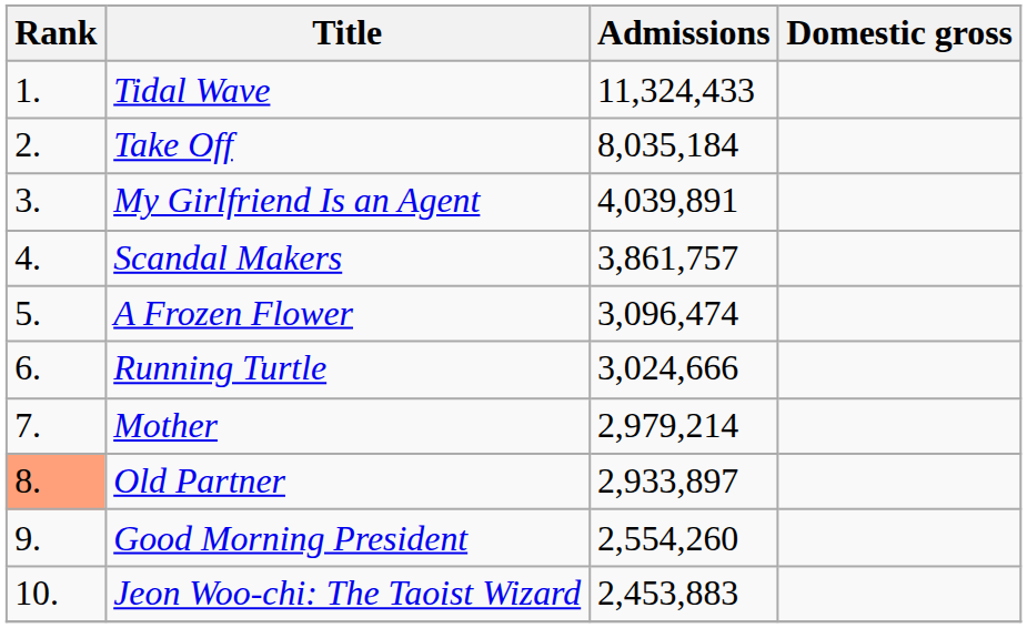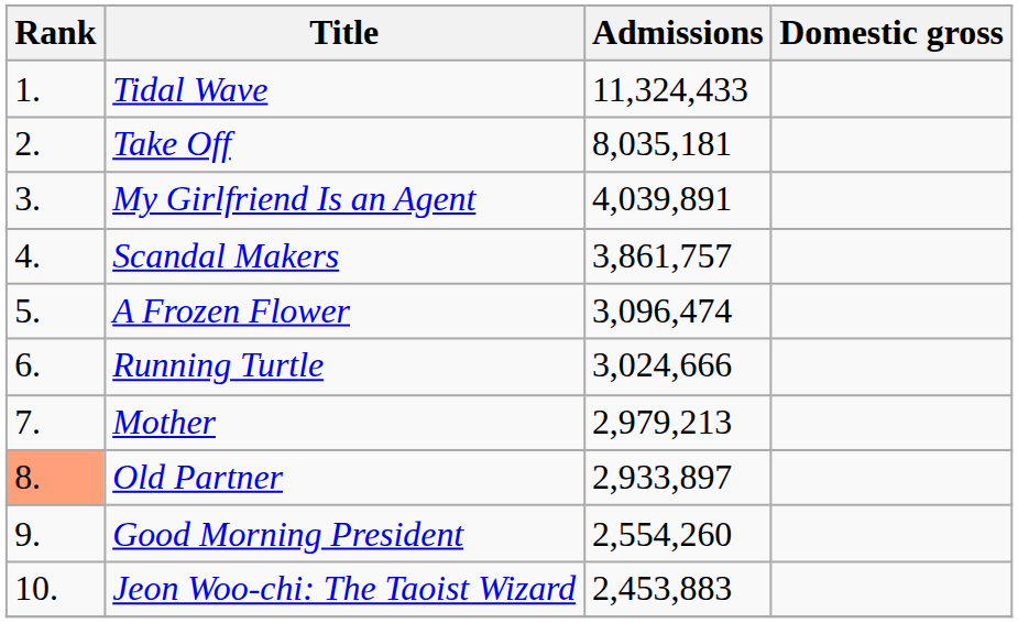Take Off | Admissions: 8,035,184 -> 8,035,181
Mother | Admissions: 2,979,214 -> 2,979,213
